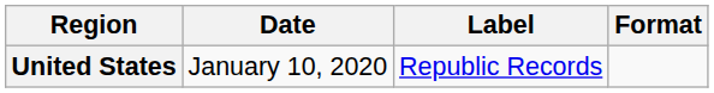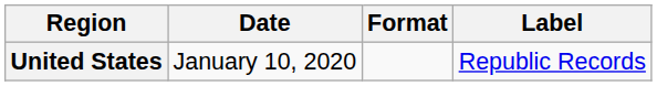columns swapped: Format <-> Label
